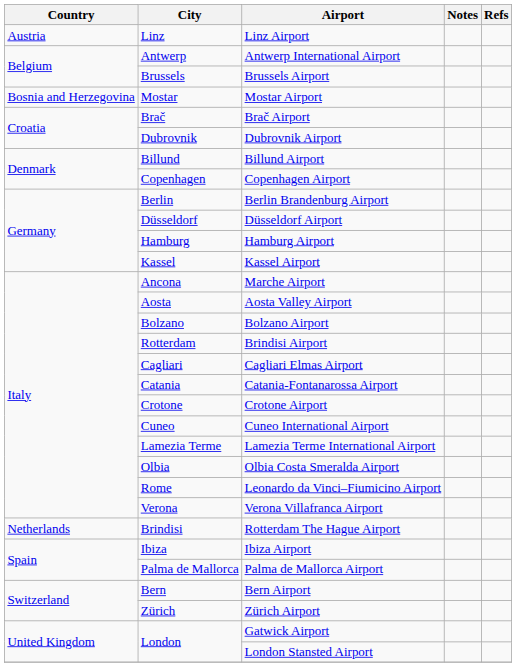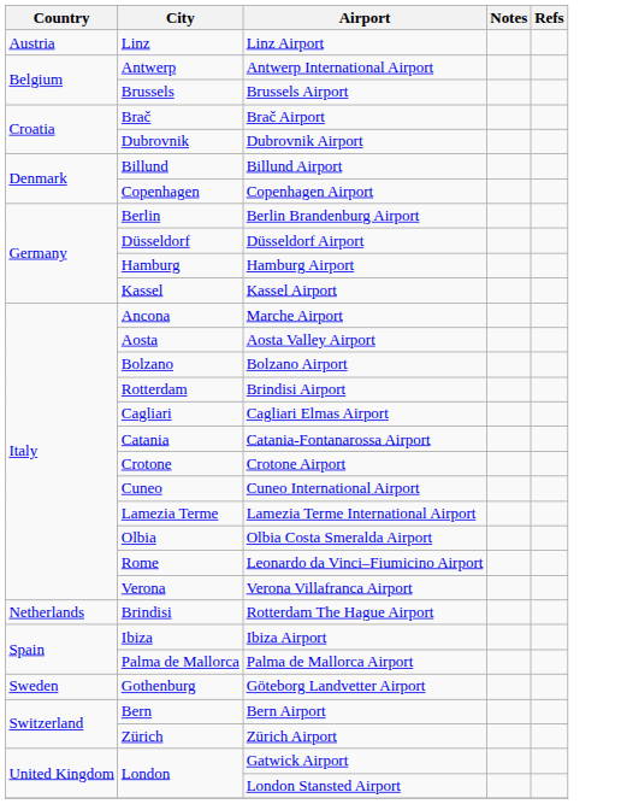- row: Bosnia and Herzegovina | Mostar | Mostar Airport
+ row: Sweden | Gothenburg | Göteborg Landvetter Airport
